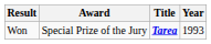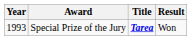columns swapped: Year <-> Result
